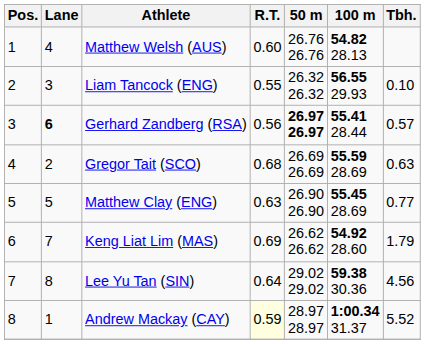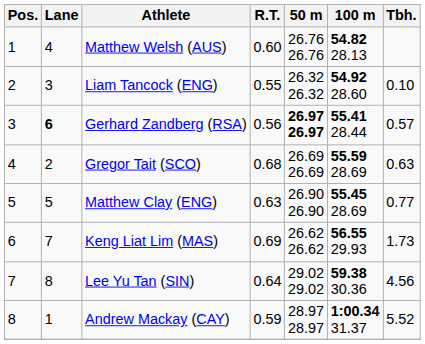Liam Tancock (ENG) | 100 m: 56.55 29.93 -> 54.92 28.60
Keng Liat Lim (MAS) | 100 m: 54.92 28.60 -> 56.55 29.93
Keng Liat Lim (MAS) | Tbh.: 1.79 -> 1.73
Andrew Mackay (CAY) | R.T.: lightyellow background -> no background
